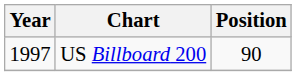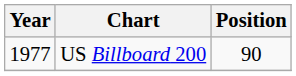US Billboard 200 | Year: 1997 -> 1977
